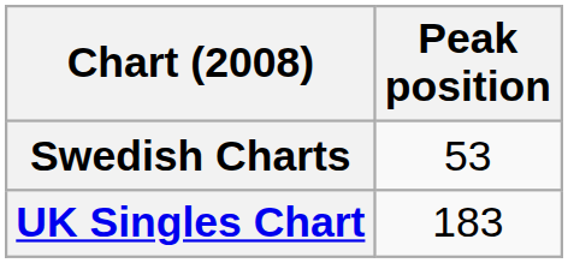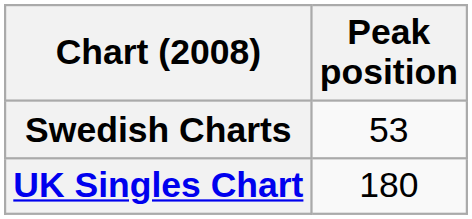UK Singles Chart | Peak position: 183 -> 180
